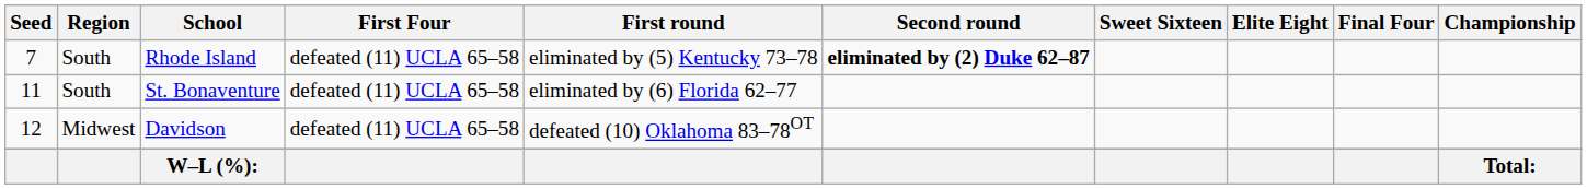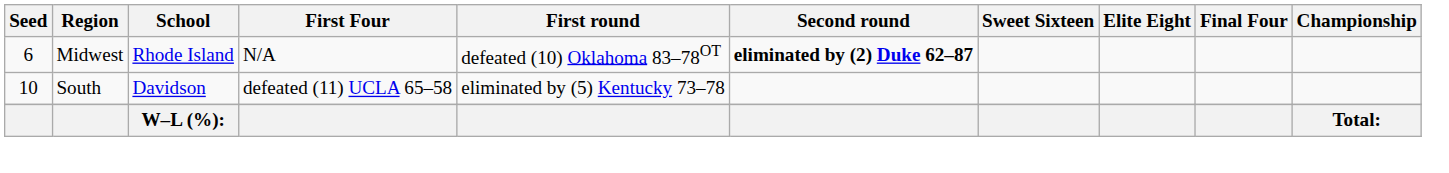Rhode Island | Seed: 7 -> 6
Rhode Island | Region: South -> Midwest
Rhode Island | First Four: defeated (11) UCLA 65–58 -> N/A
Rhode Island | First round: eliminated by (5) Kentucky 73–78 -> defeated (10) Oklahoma 83–78OT
- row: 11 | South | St. Bonaventure | defeated (11) UCLA 65–58 | eliminated by (6) Florida 62–77
Davidson | Seed: 12 -> 10
Davidson | Region: Midwest -> South
Davidson | First round: defeated (10) Oklahoma 83–78OT -> eliminated by (5) Kentucky 73–78
